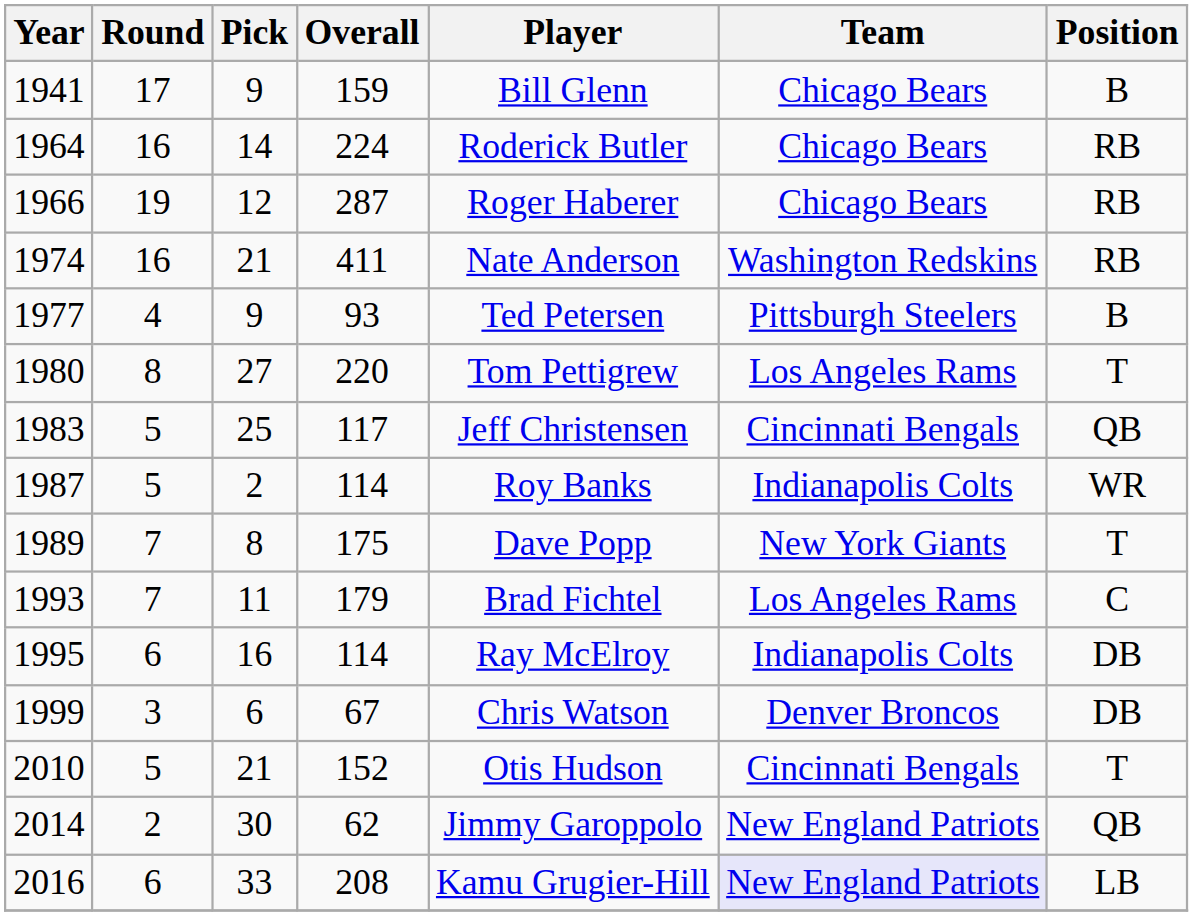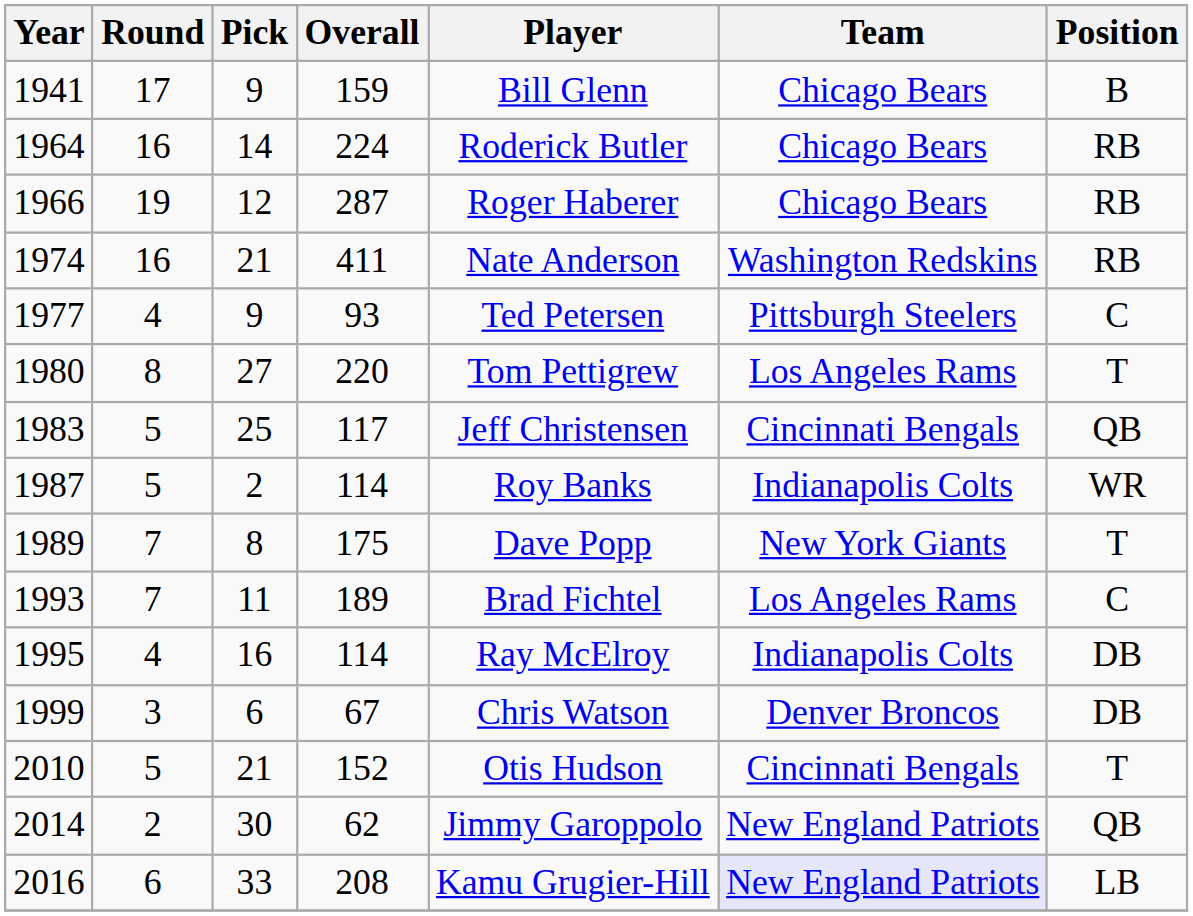1977 | Position: B -> C
1993 | Overall: 179 -> 189
1995 | Round: 6 -> 4
